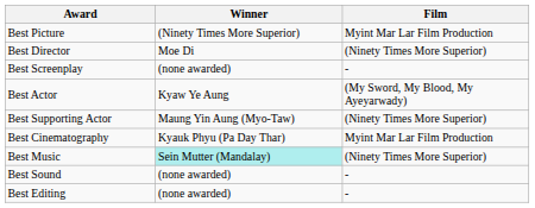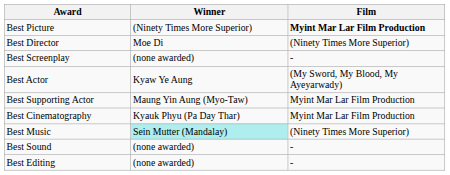Best Picture | Film: normal -> bold
Best Supporting Actor | Film: (Ninety Times More Superior) -> Myint Mar Lar Film Production
